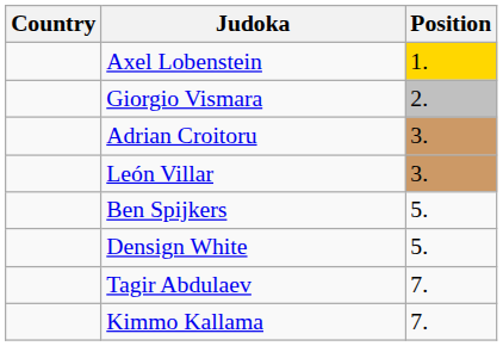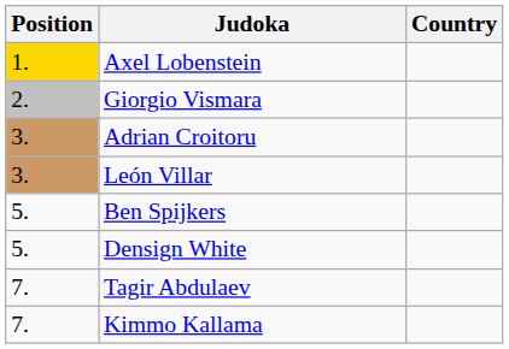columns swapped: Position <-> Country
